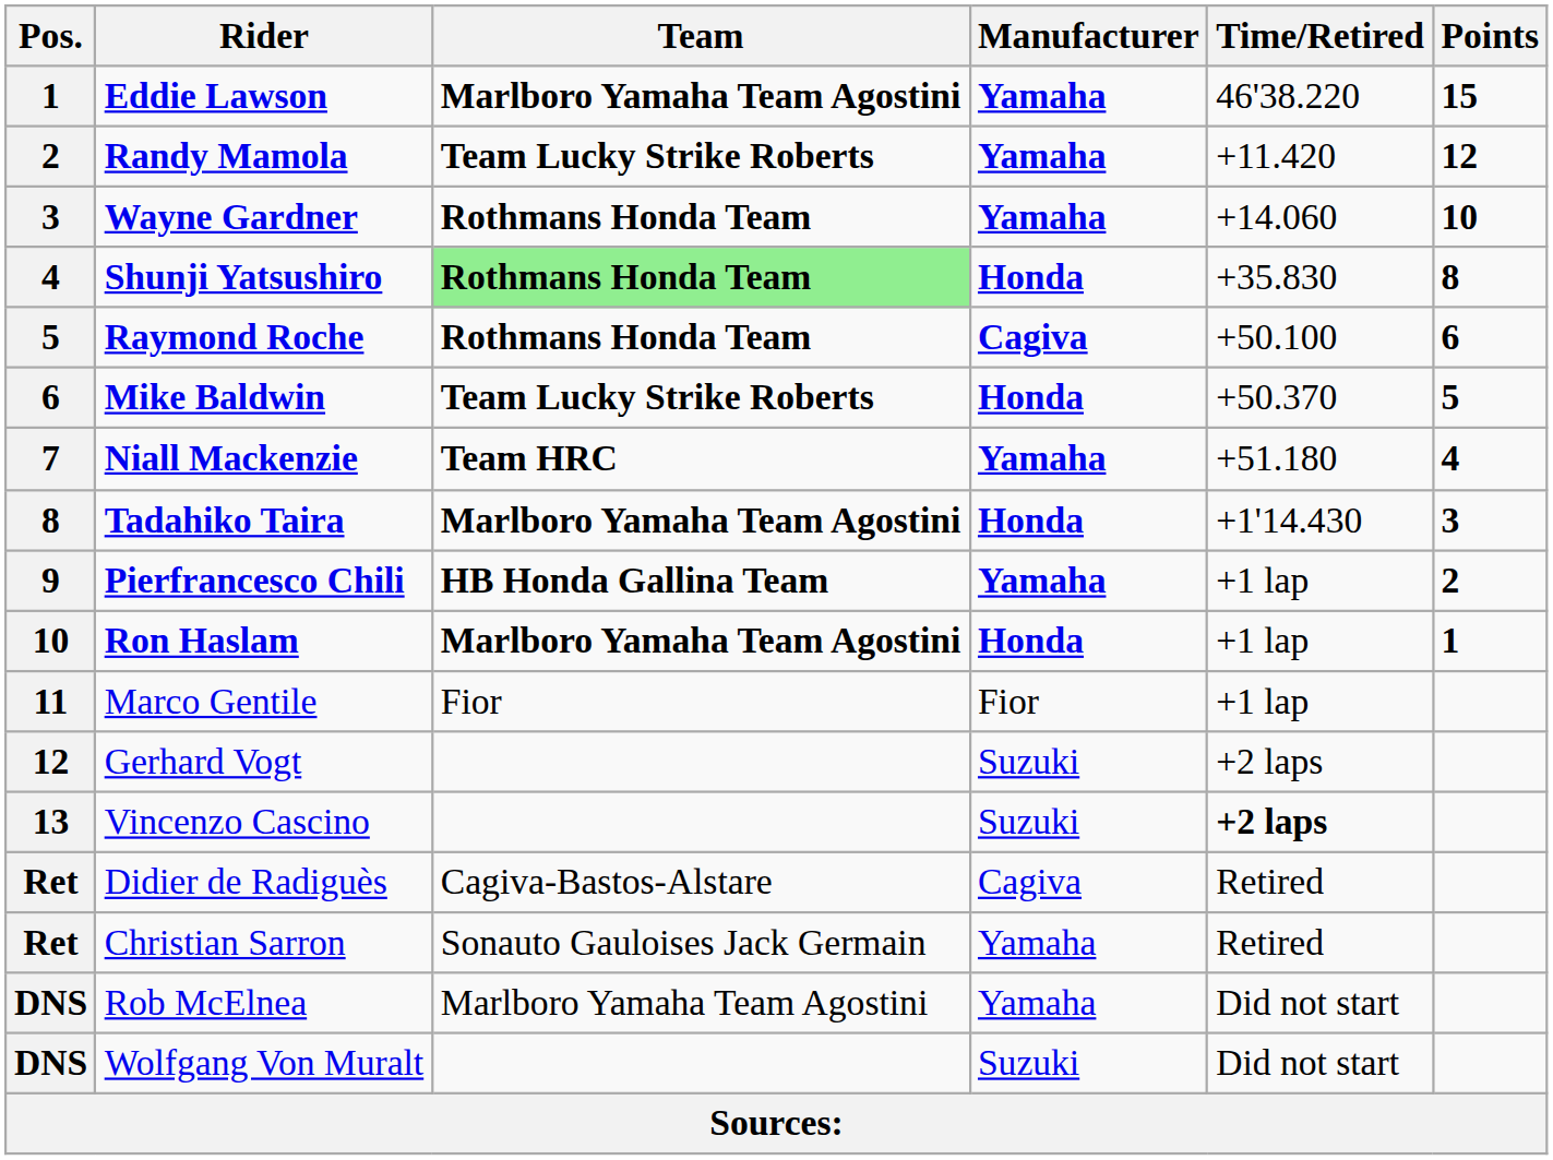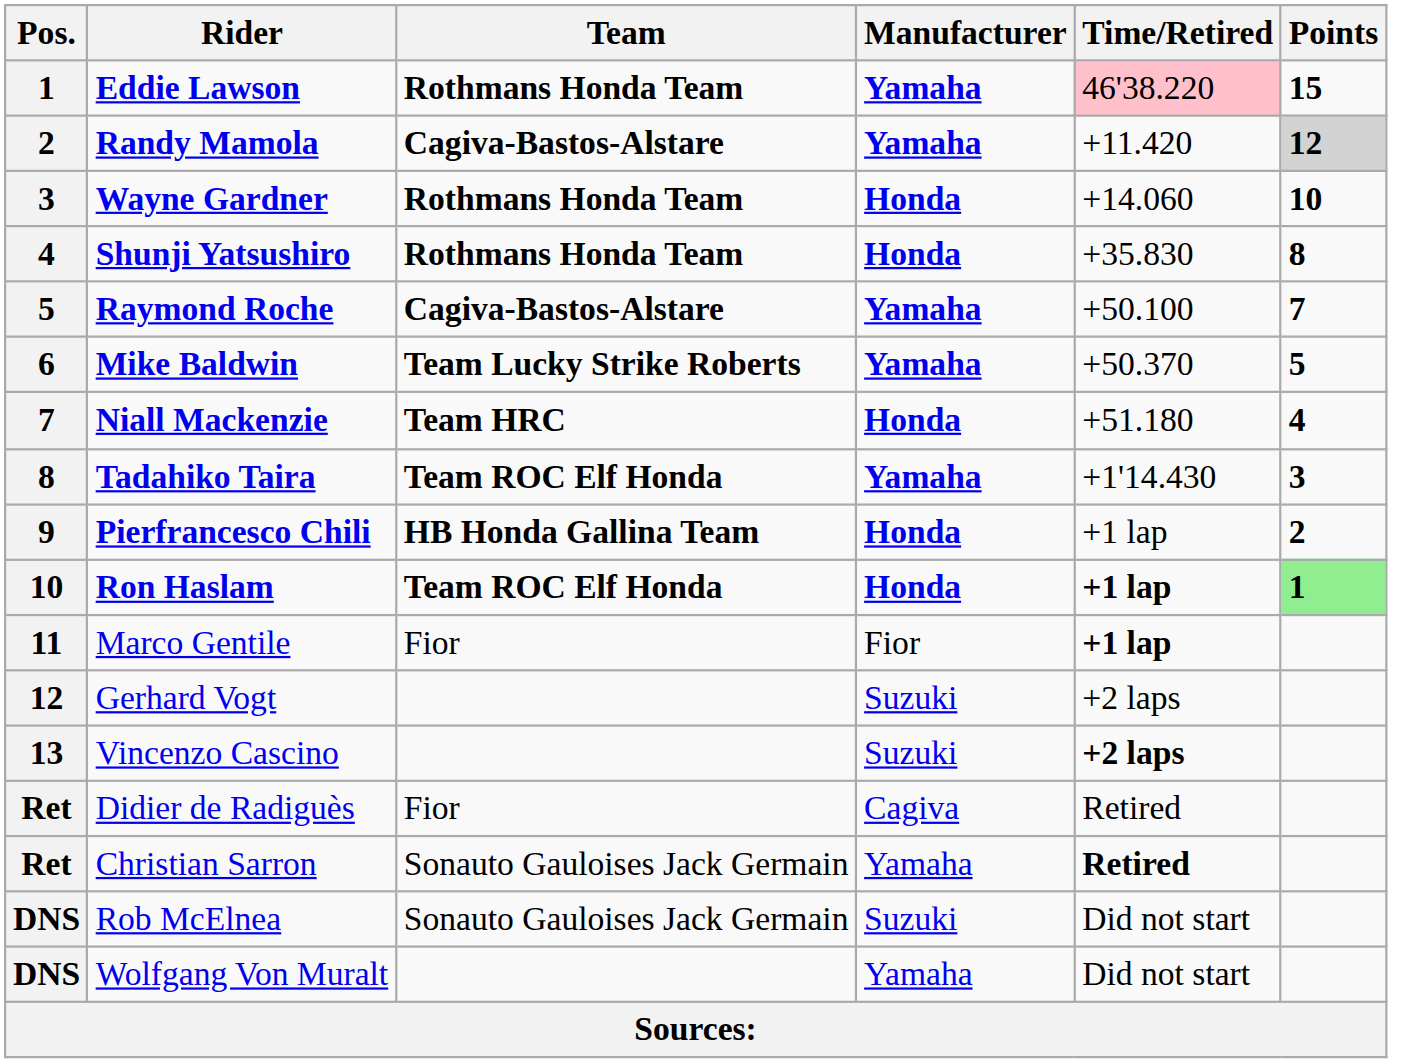Eddie Lawson | Team: Marlboro Yamaha Team Agostini -> Rothmans Honda Team
Eddie Lawson | Time/Retired: no background -> pink background
Randy Mamola | Team: Team Lucky Strike Roberts -> Cagiva-Bastos-Alstare
Randy Mamola | Points: no background -> lightgrey background
Wayne Gardner | Manufacturer: Yamaha -> Honda
Shunji Yatsushiro | Team: lightgreen background -> no background
Raymond Roche | Team: Rothmans Honda Team -> Cagiva-Bastos-Alstare
Raymond Roche | Manufacturer: Cagiva -> Yamaha
Raymond Roche | Points: 6 -> 7
Mike Baldwin | Manufacturer: Honda -> Yamaha
Niall Mackenzie | Manufacturer: Yamaha -> Honda
Tadahiko Taira | Team: Marlboro Yamaha Team Agostini -> Team ROC Elf Honda
Tadahiko Taira | Manufacturer: Honda -> Yamaha
Pierfrancesco Chili | Manufacturer: Yamaha -> Honda
Ron Haslam | Team: Marlboro Yamaha Team Agostini -> Team ROC Elf Honda
Ron Haslam | Time/Retired: normal -> bold
Ron Haslam | Points: no background -> lightgreen background
Marco Gentile | Time/Retired: normal -> bold
Didier de Radiguès | Team: Cagiva-Bastos-Alstare -> Fior
Christian Sarron | Time/Retired: normal -> bold
Rob McElnea | Team: Marlboro Yamaha Team Agostini -> Sonauto Gauloises Jack Germain
Rob McElnea | Manufacturer: Yamaha -> Suzuki
Wolfgang Von Muralt | Manufacturer: Suzuki -> Yamaha
